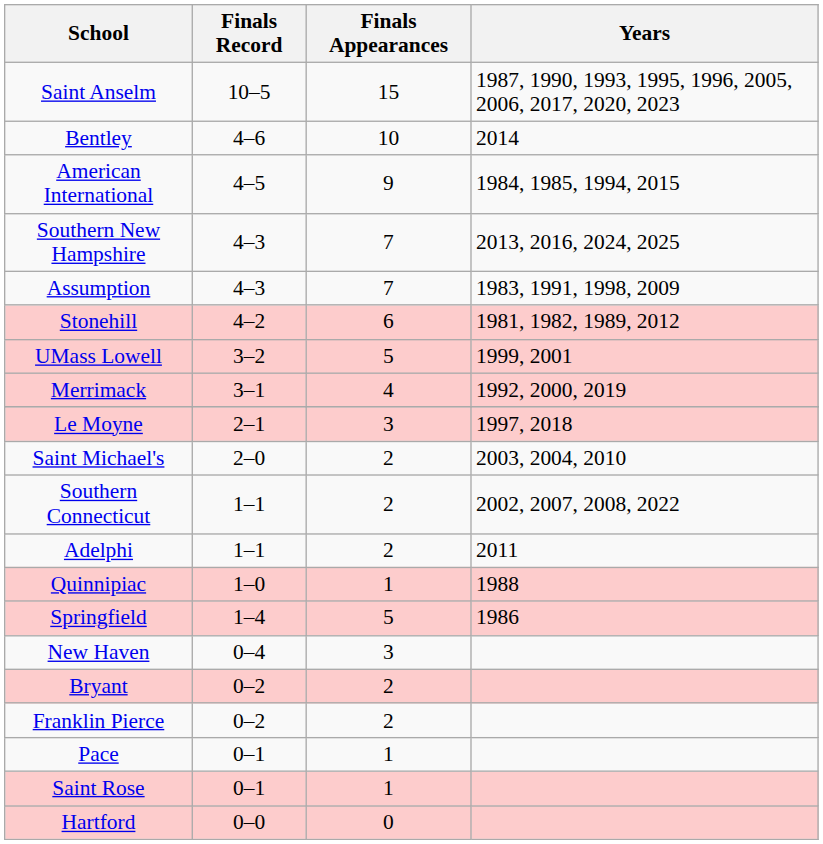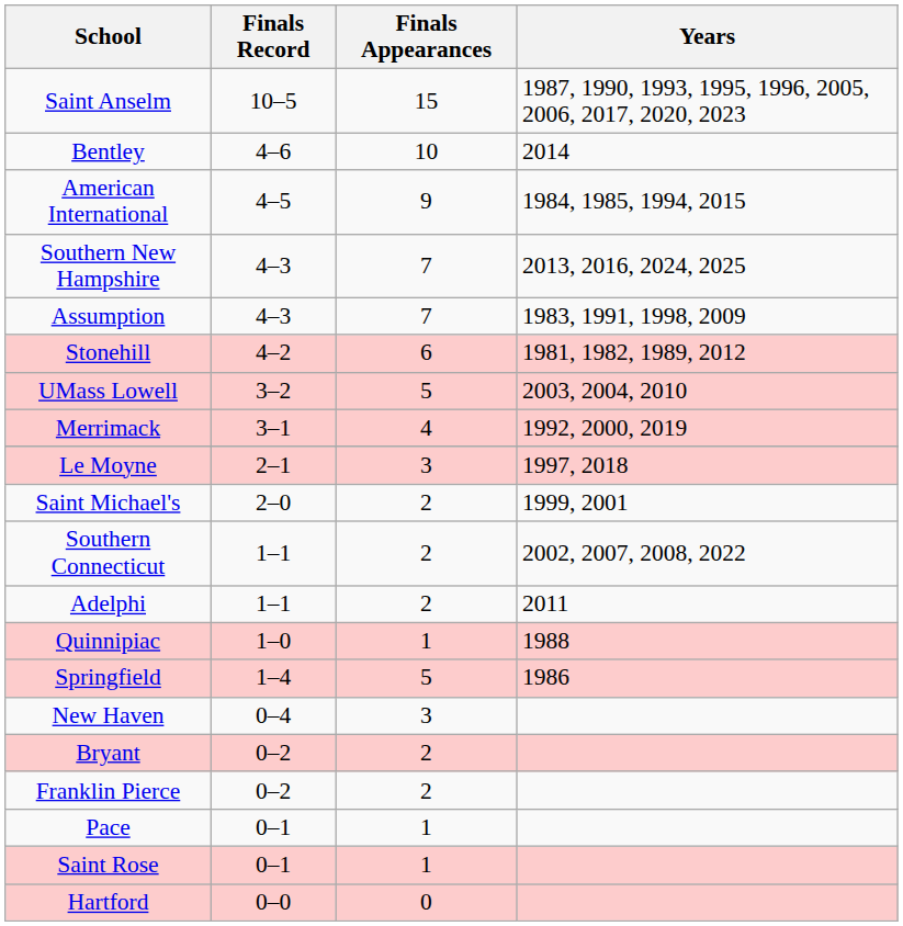UMass Lowell | Years: 1999, 2001 -> 2003, 2004, 2010
Saint Michael's | Years: 2003, 2004, 2010 -> 1999, 2001
